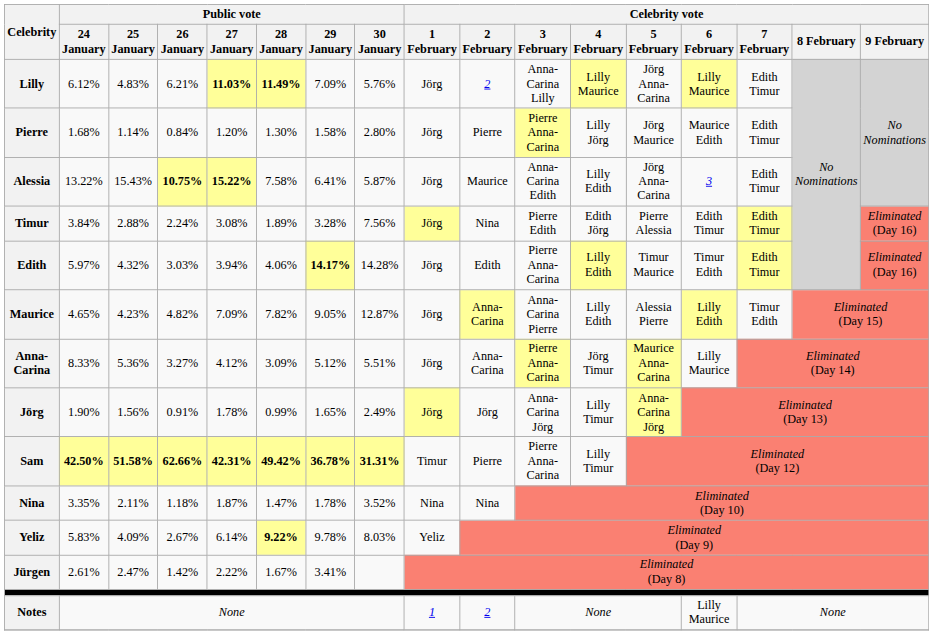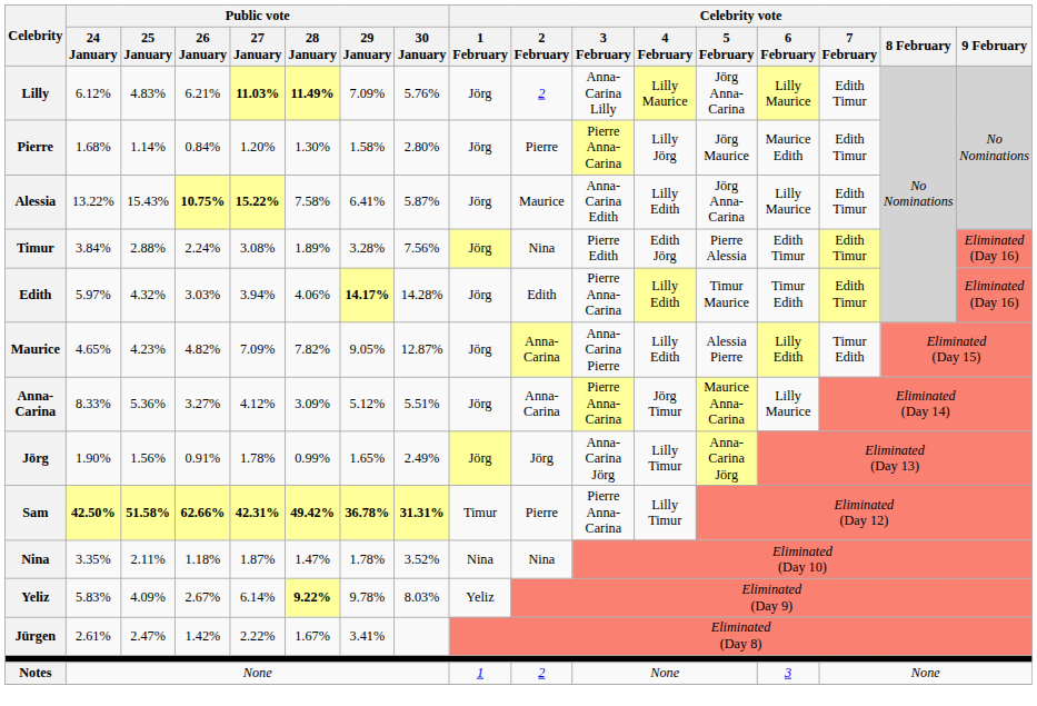Alessia | Celebrity vote / 6 February: 3 -> Lilly Maurice
Notes | Celebrity vote / 6 February: Lilly Maurice -> 3
